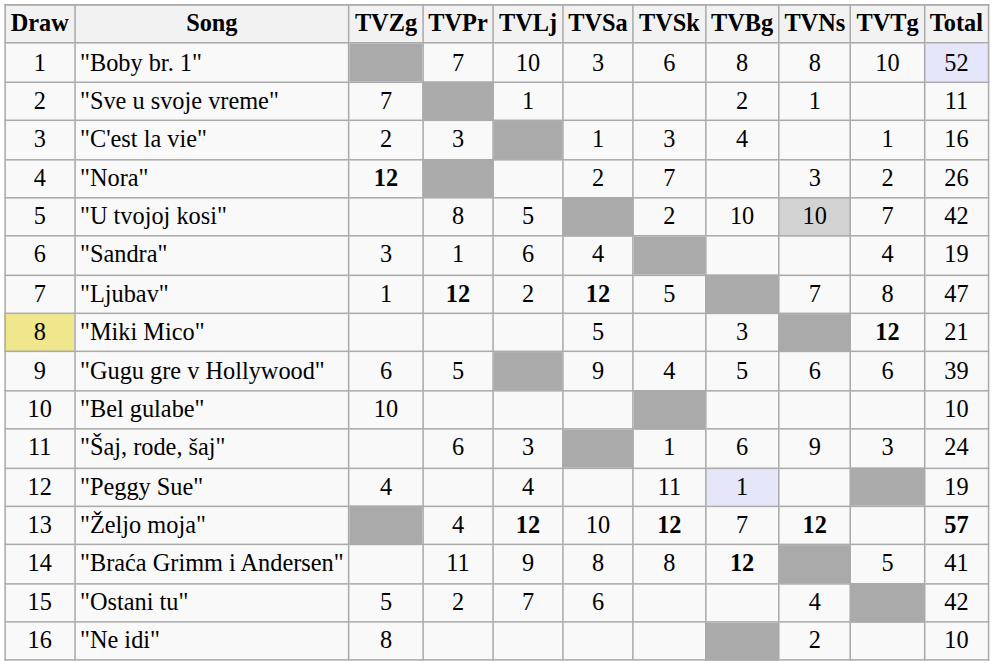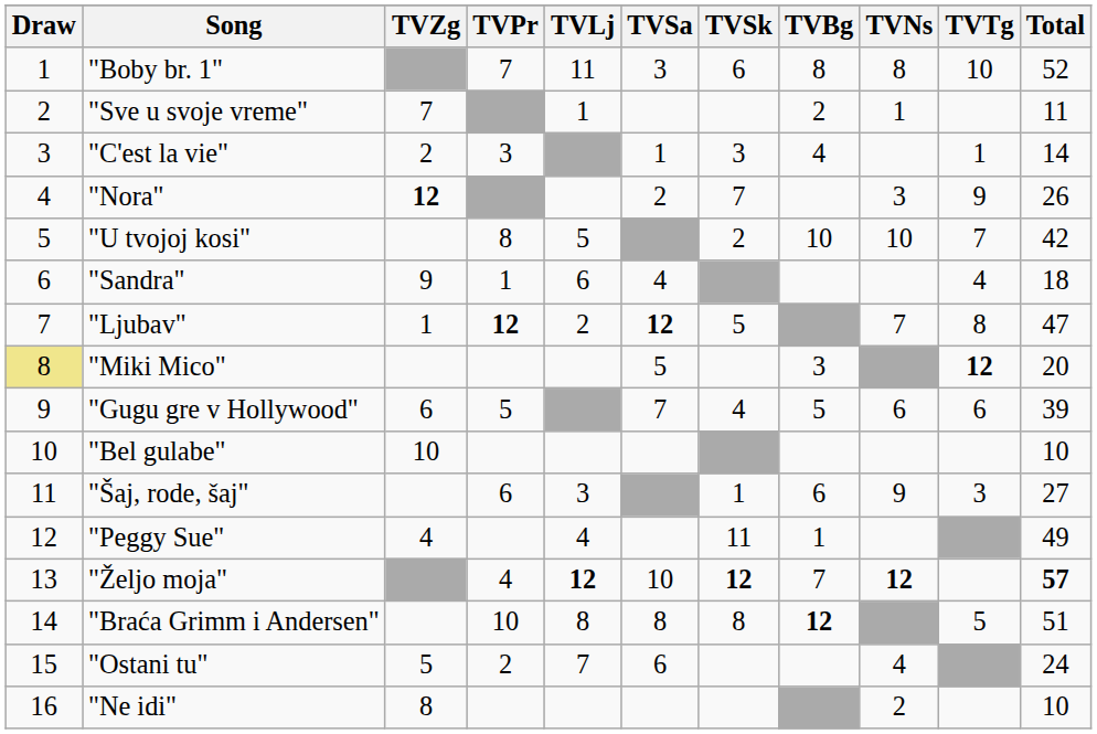"Boby br. 1" | TVLj: 10 -> 11
"Boby br. 1" | Total: lavender background -> no background
"C'est la vie" | Total: 16 -> 14
"Nora" | TVTg: 2 -> 9
"U tvojoj kosi" | TVNs: lightgrey background -> no background
"Sandra" | TVZg: 3 -> 9
"Sandra" | Total: 19 -> 18
"Miki Mico" | Total: 21 -> 20
"Gugu gre v Hollywood" | TVSa: 9 -> 7
"Šaj, rode, šaj" | Total: 24 -> 27
"Peggy Sue" | TVBg: lavender background -> no background
"Peggy Sue" | Total: 19 -> 49
"Braća Grimm i Andersen" | TVPr: 11 -> 10
"Braća Grimm i Andersen" | TVLj: 9 -> 8
"Braća Grimm i Andersen" | Total: 41 -> 51
"Ostani tu" | Total: 42 -> 24
